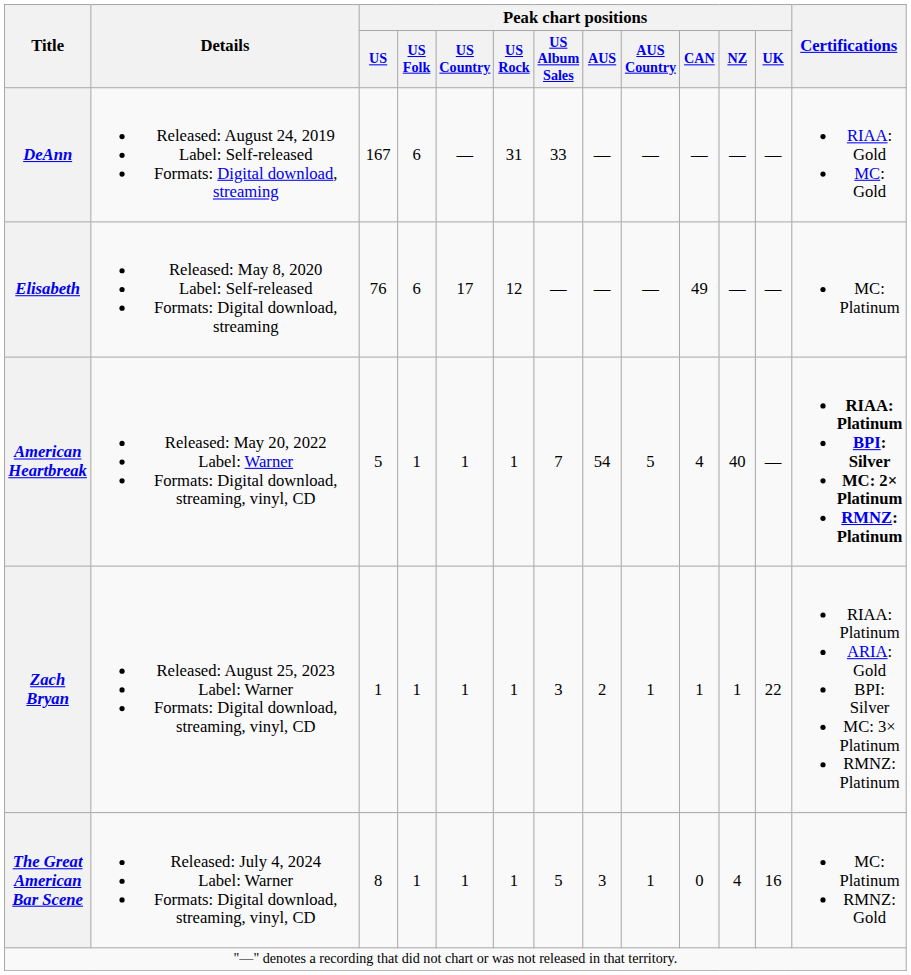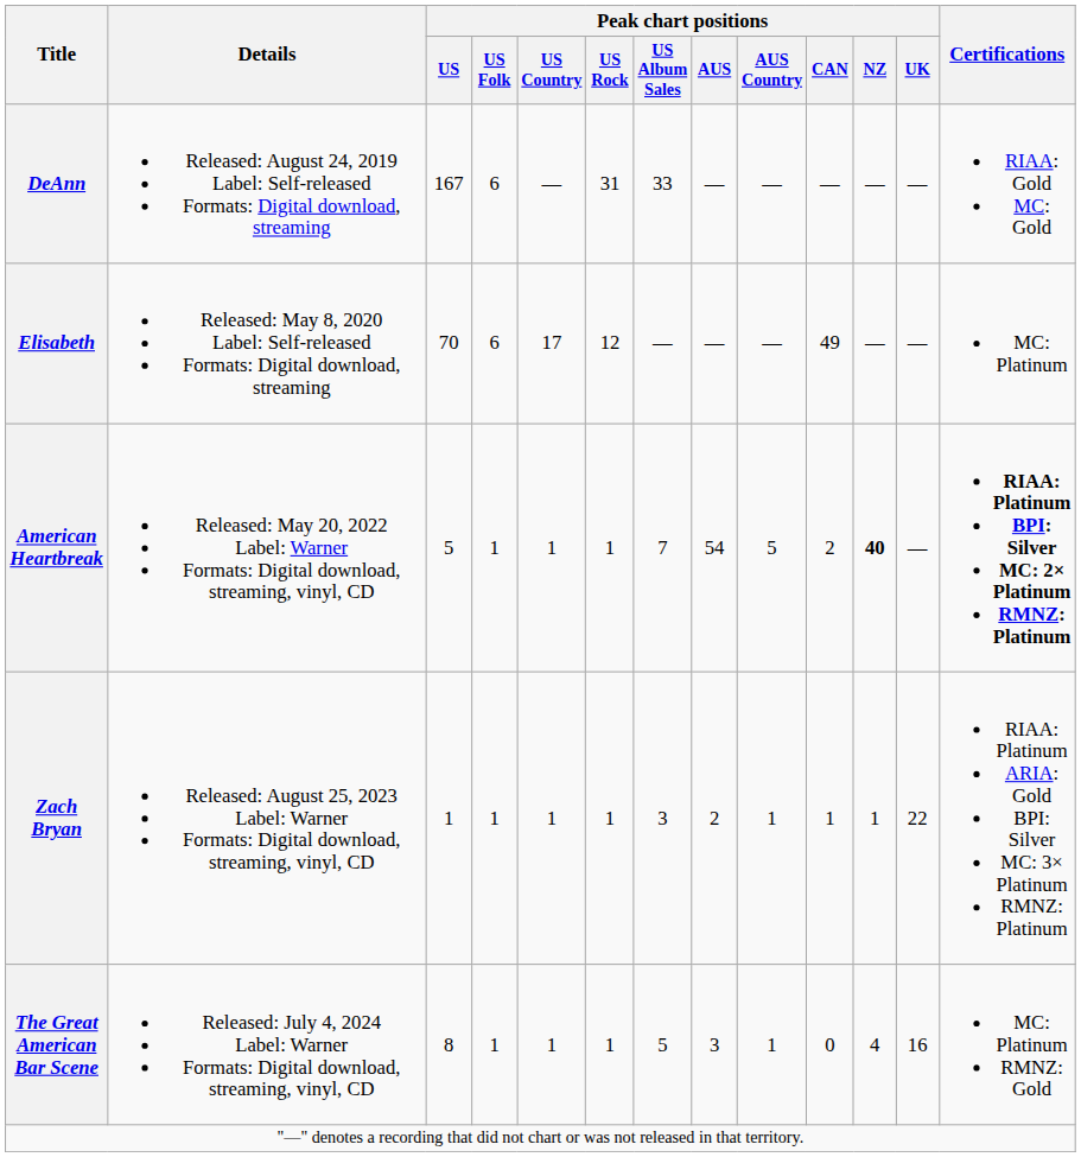Elisabeth | Peak chart positions / US: 76 -> 70
American Heartbreak | Peak chart positions / CAN: 4 -> 2
American Heartbreak | Peak chart positions / NZ: normal -> bold
